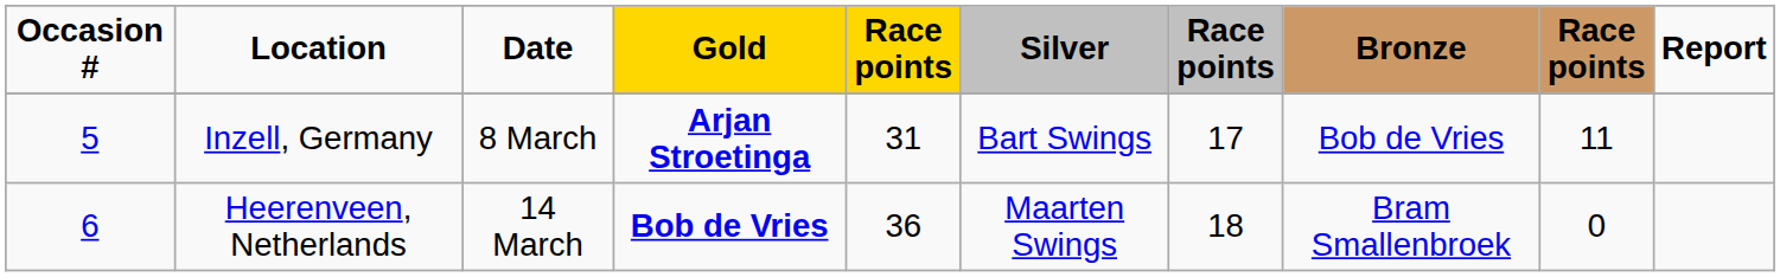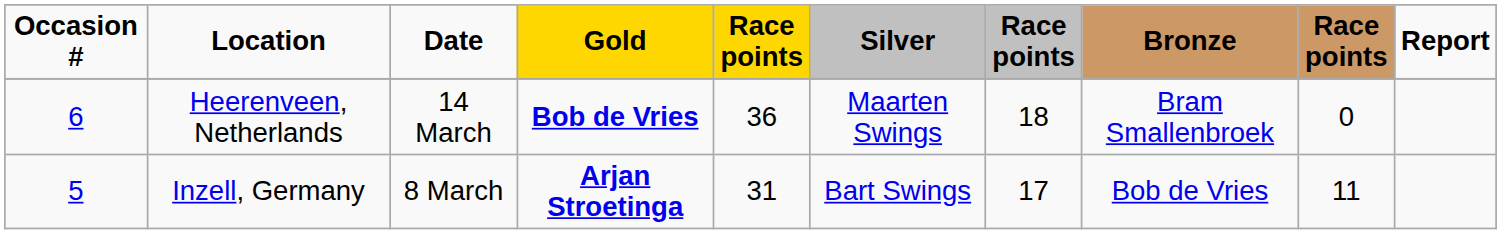rows swapped: Inzell, Germany <-> Heerenveen, Netherlands
